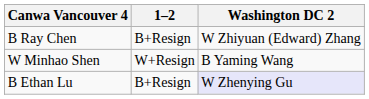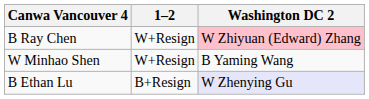B Ray Chen | 1–2: B+Resign -> W+Resign
B Ray Chen | Washington DC 2: no background -> pink background
